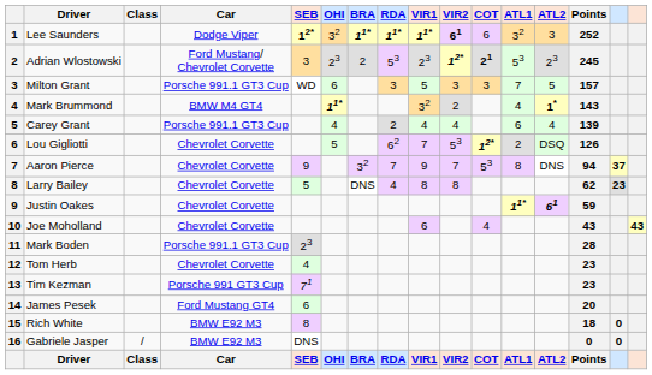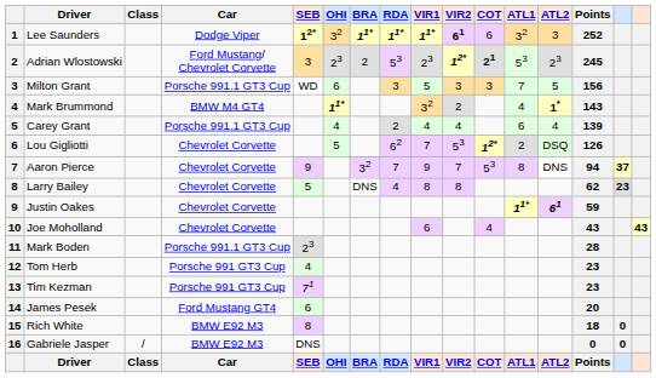Milton Grant | column 14: 157 -> 156
Tom Herb | column 4: Chevrolet Corvette -> Porsche 991 GT3 Cup
